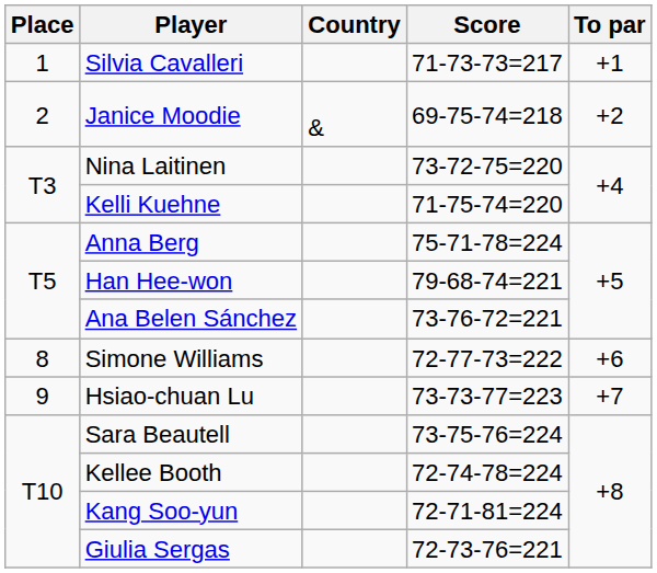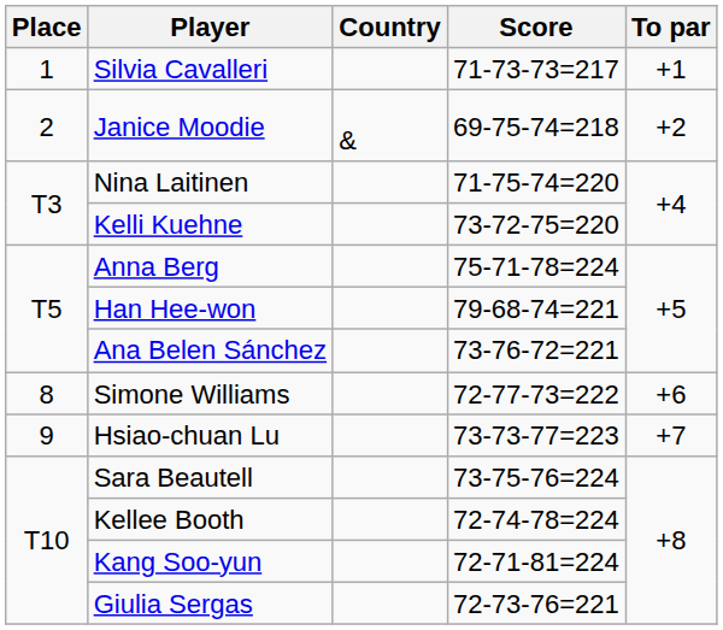Nina Laitinen | Score: 73-72-75=220 -> 71-75-74=220
Kelli Kuehne | Score: 71-75-74=220 -> 73-72-75=220
